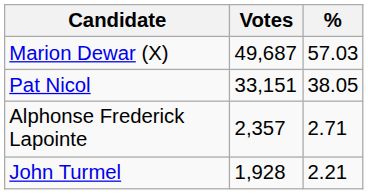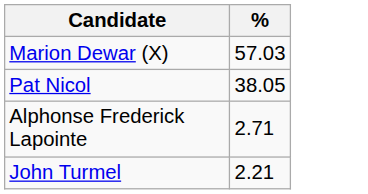- column: Votes | 49,687 | 33,151 | 2,357 | 1,928
